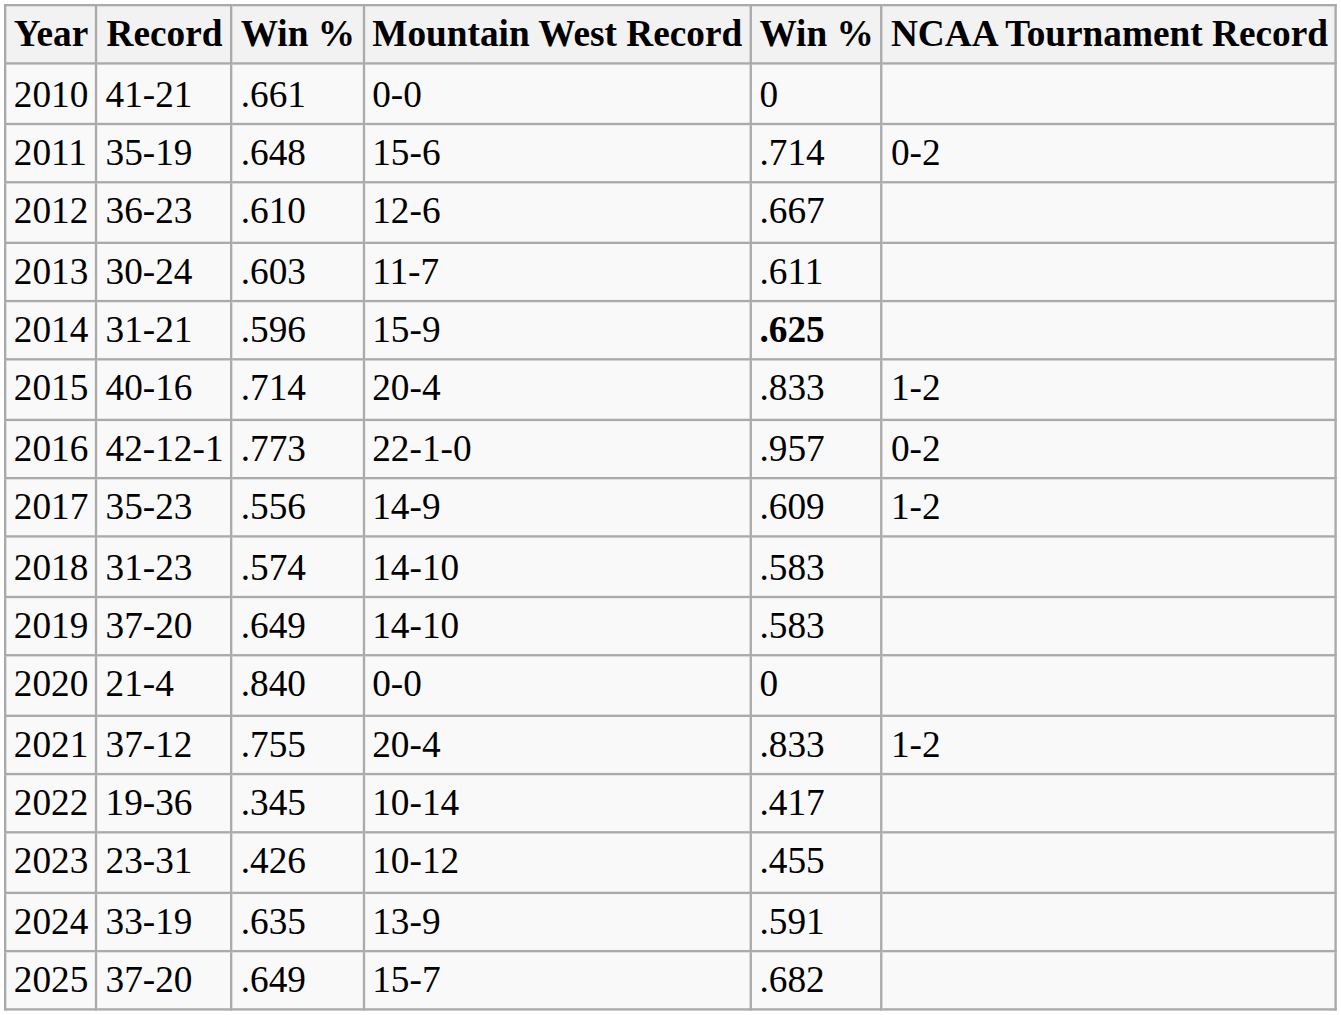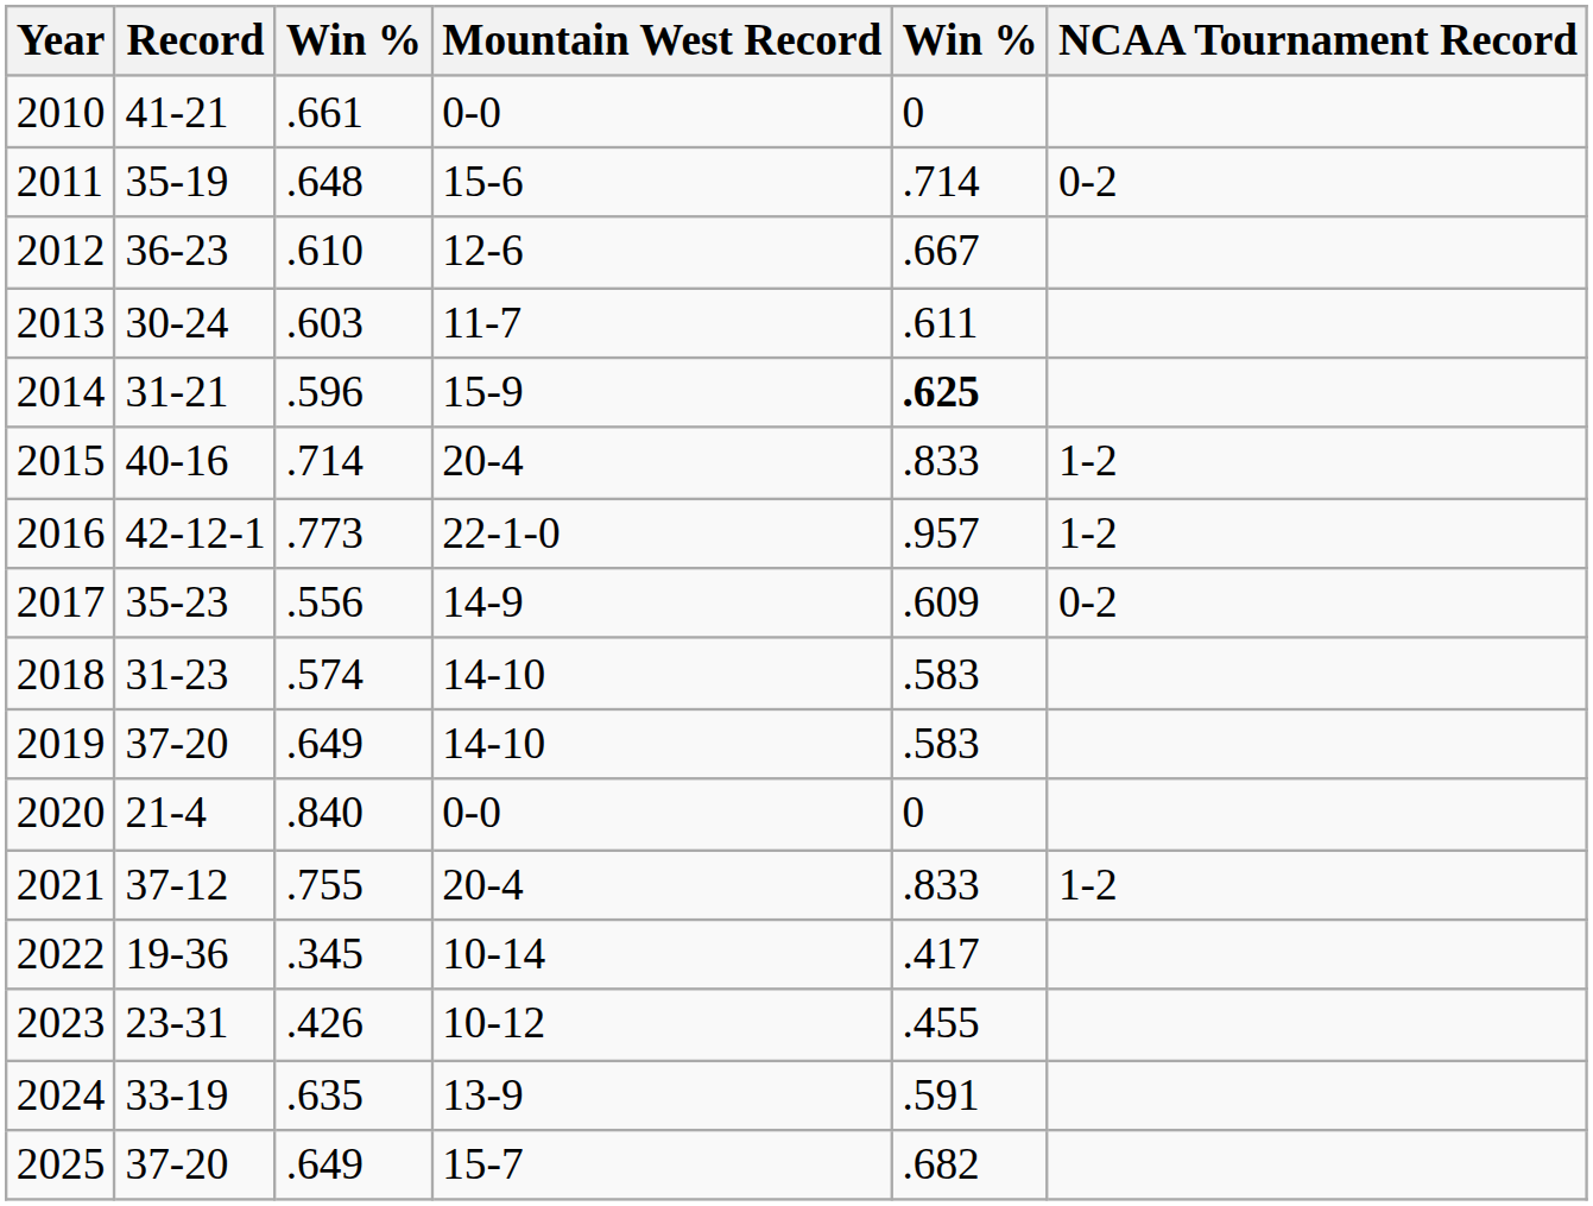2016 | NCAA Tournament Record: 0-2 -> 1-2
2017 | NCAA Tournament Record: 1-2 -> 0-2
